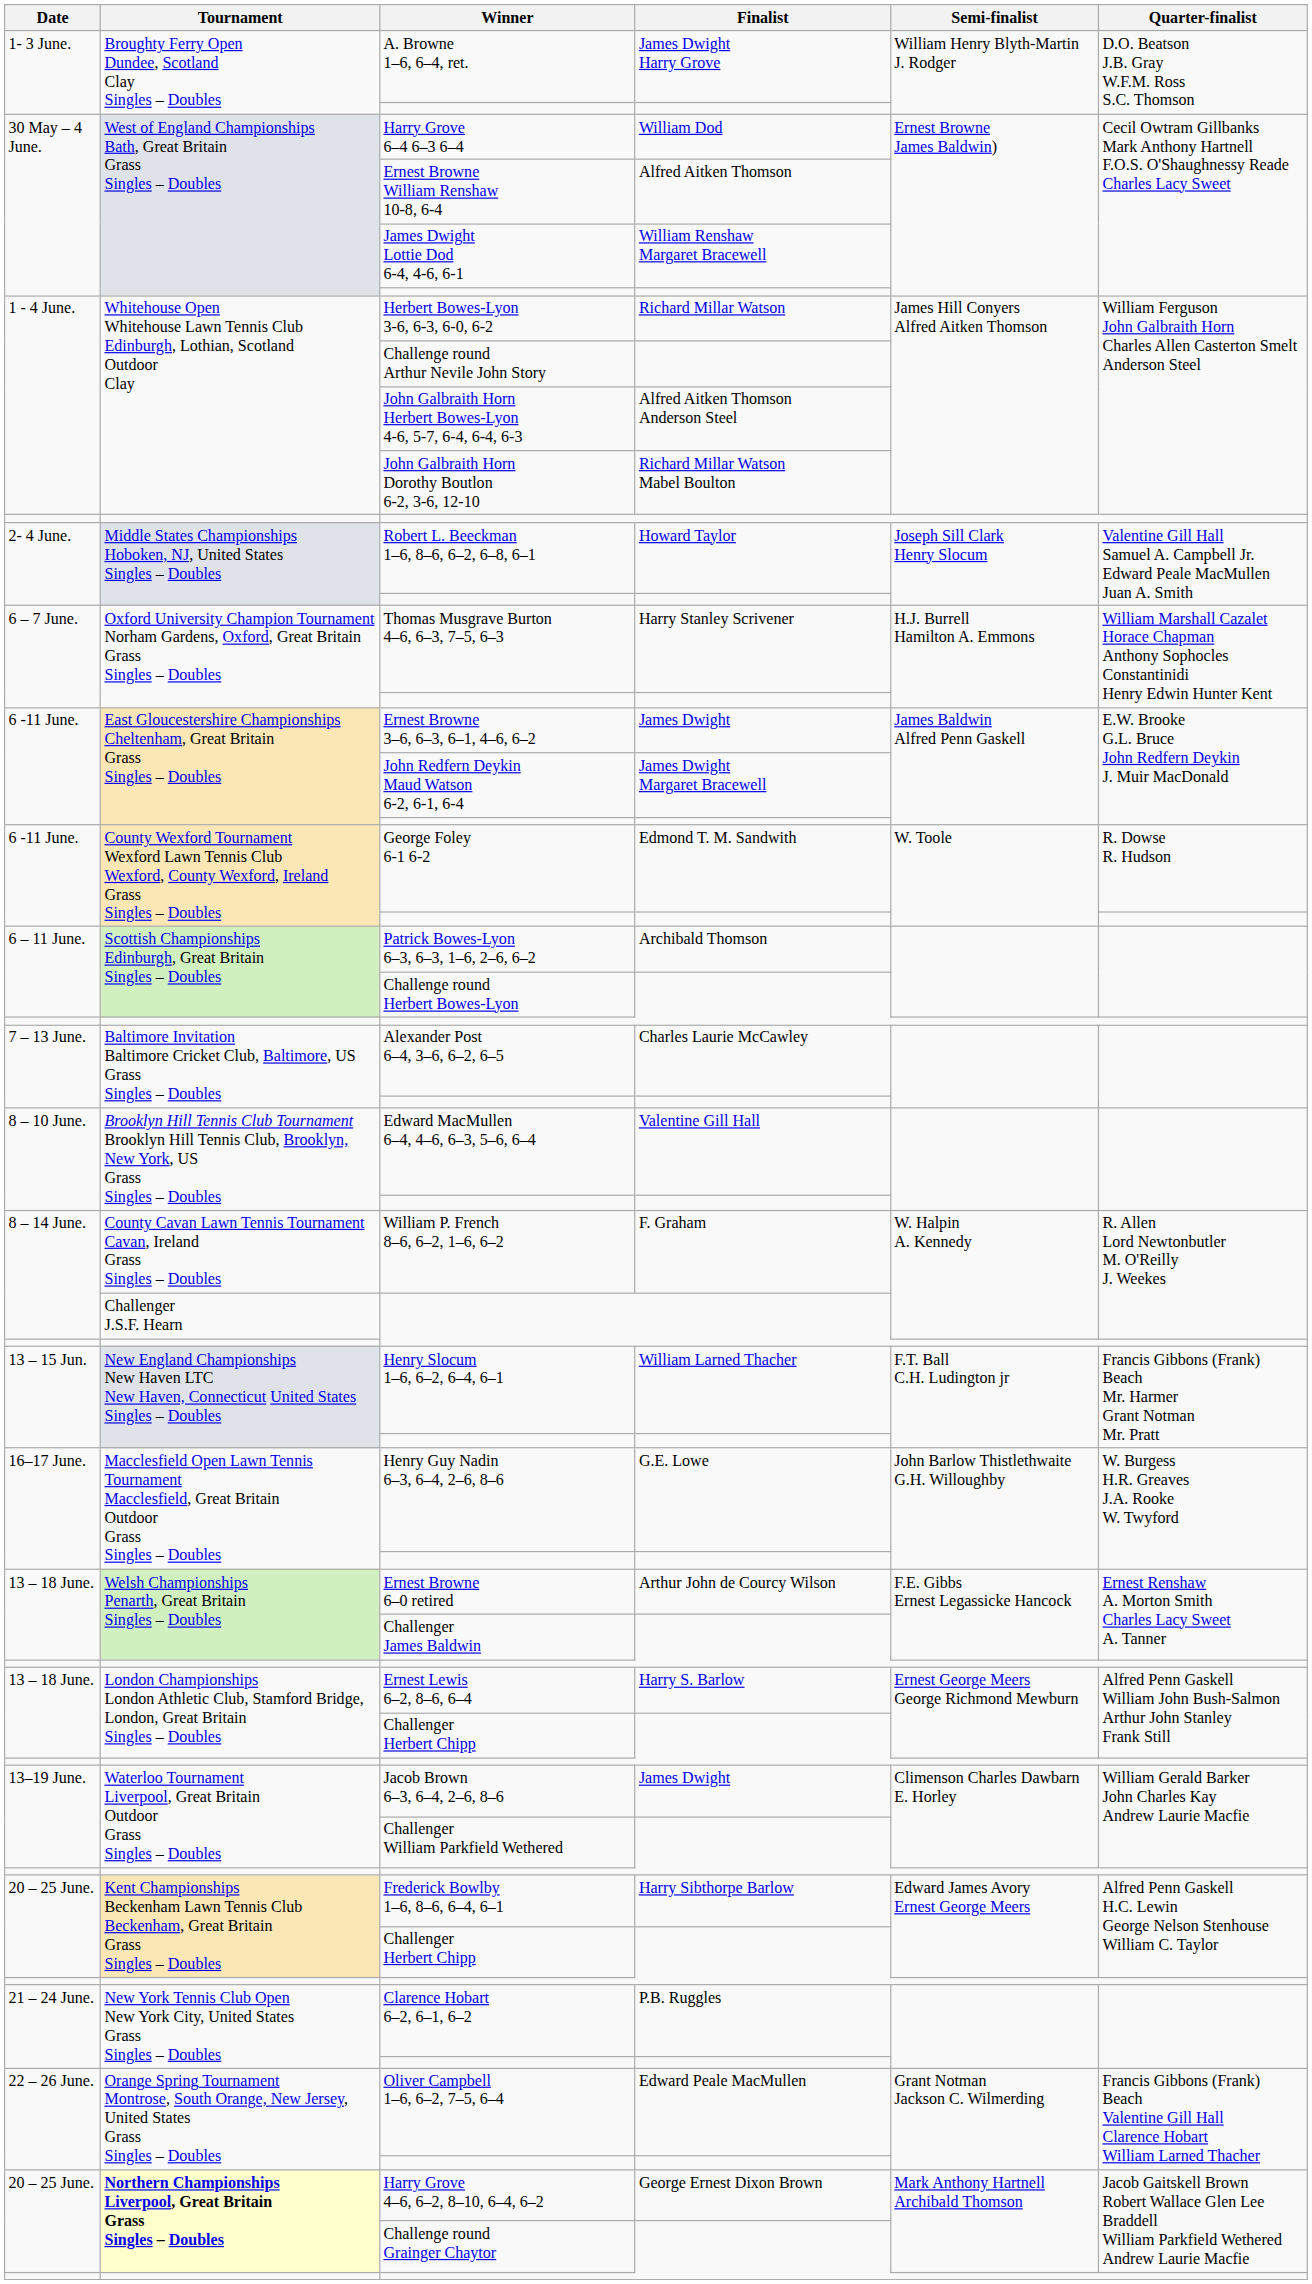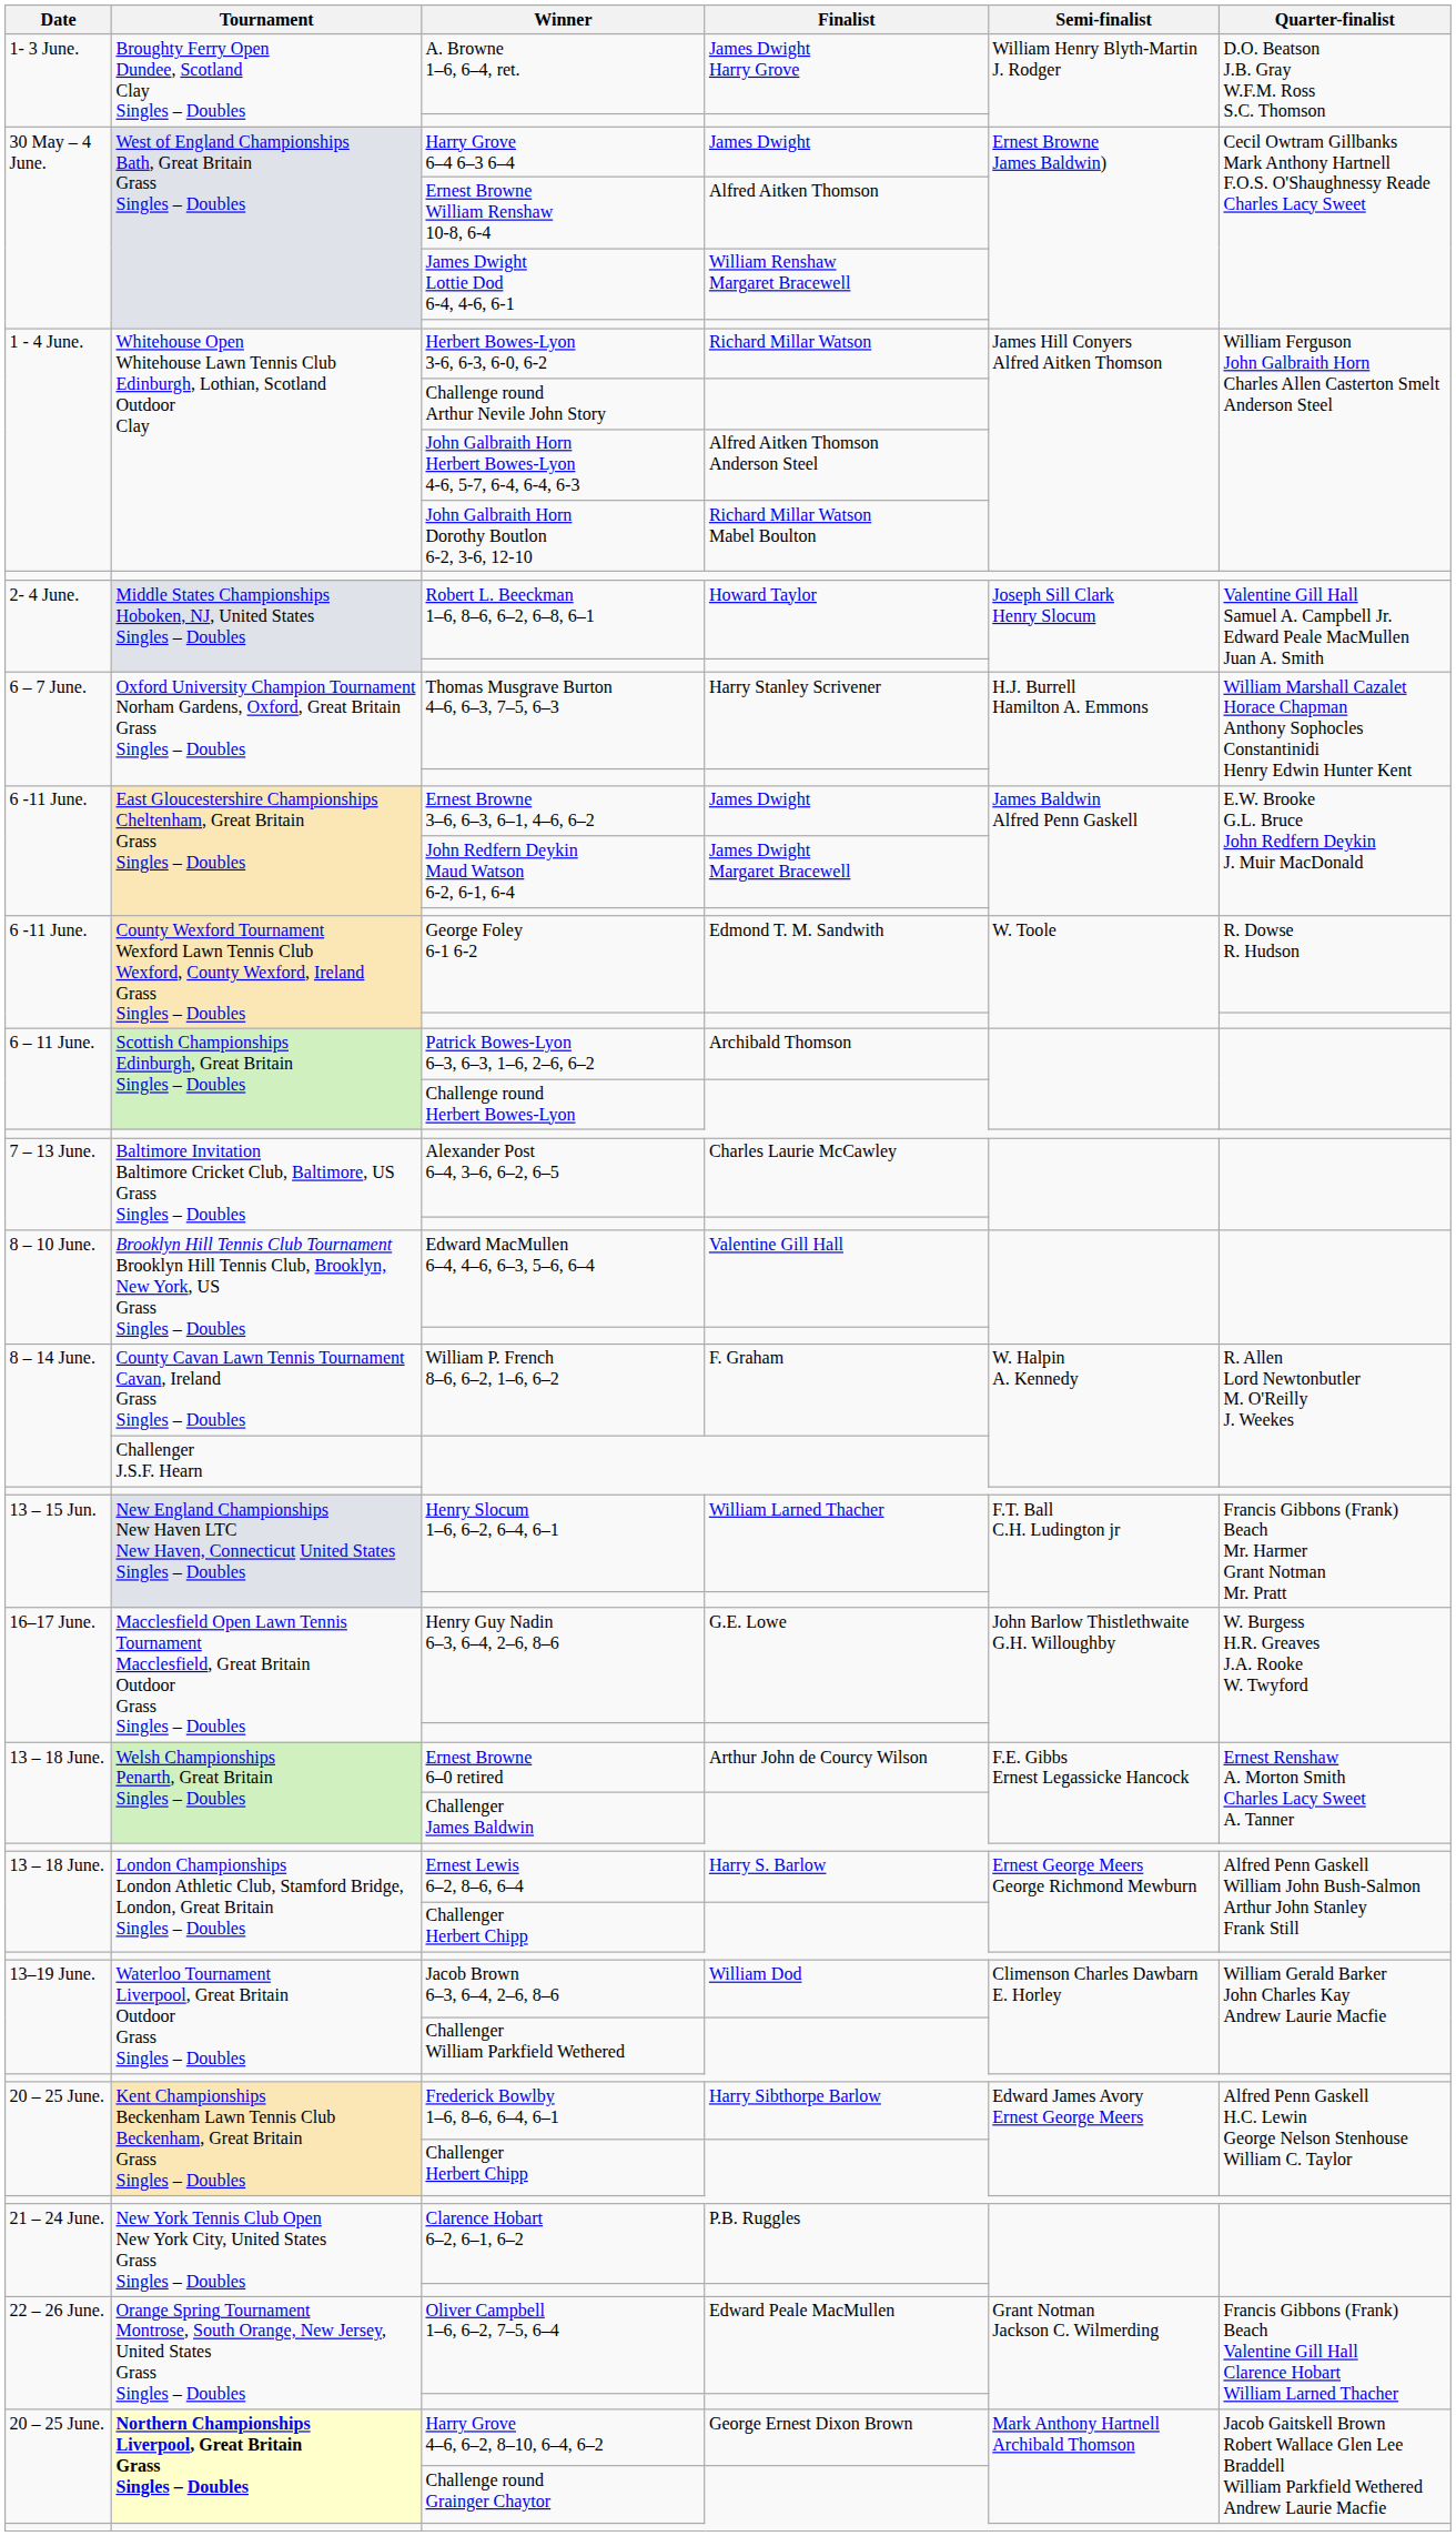Harry Grove 6–4 6–3 6–4 | Finalist: William Dod -> James Dwight
Jacob Brown 6–3, 6–4, 2–6, 8–6 | Finalist: James Dwight -> William Dod
